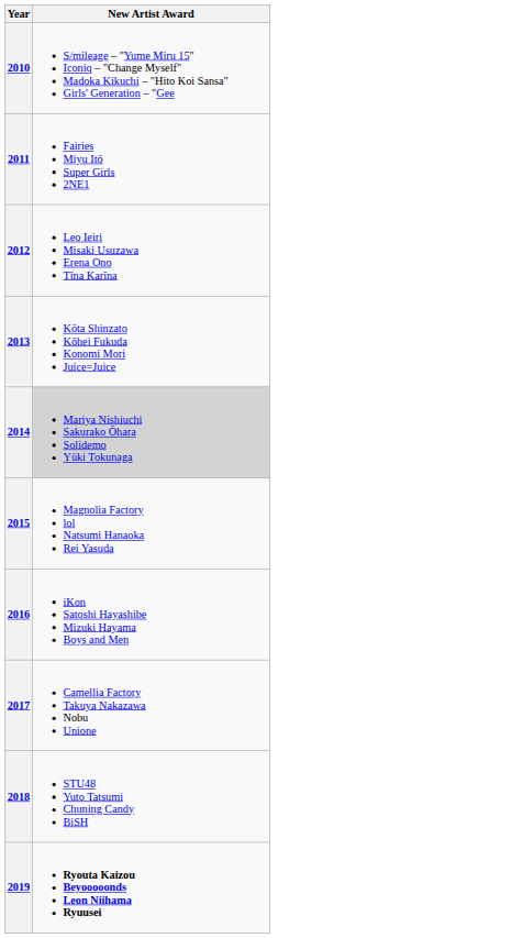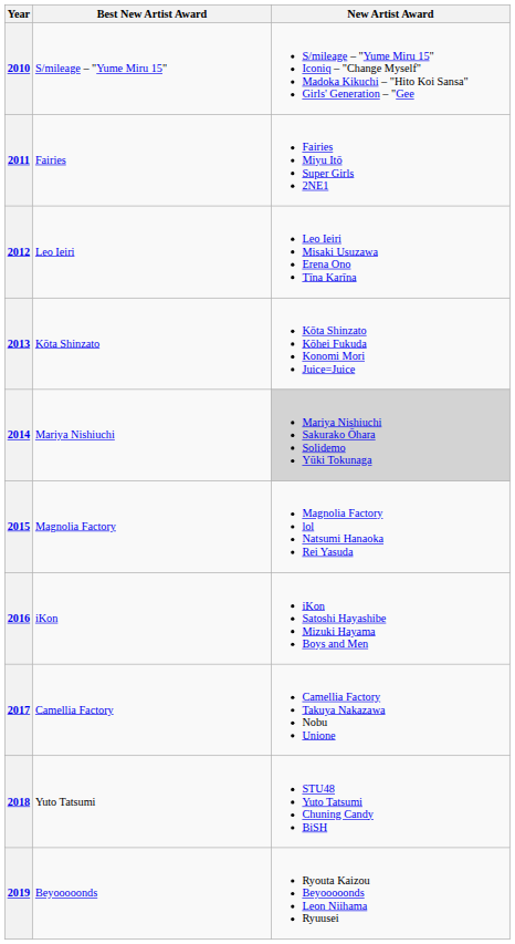+ column: Best New Artist Award | S/mileage – "Yume Miru 15" | Fairies | Leo Ieiri | Kōta Shinzato | Mariya Nishiuchi | Magnolia Factory | iKon | Camellia Factory | Yuto Tatsumi | Beyooooonds
2019 | New Artist Award: bold -> normal
